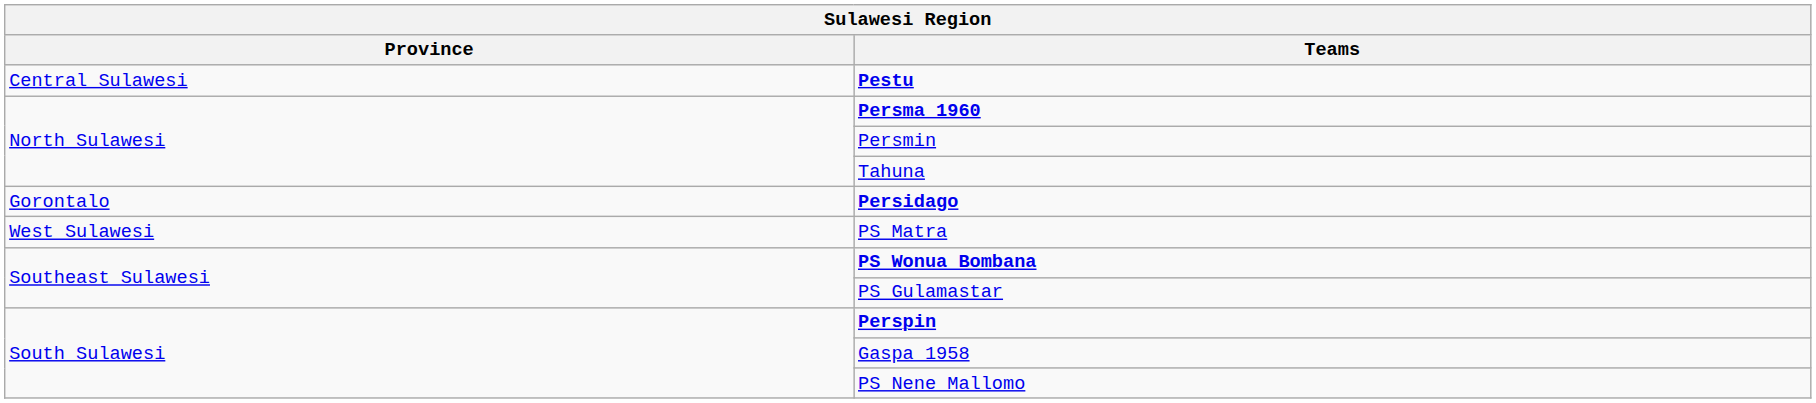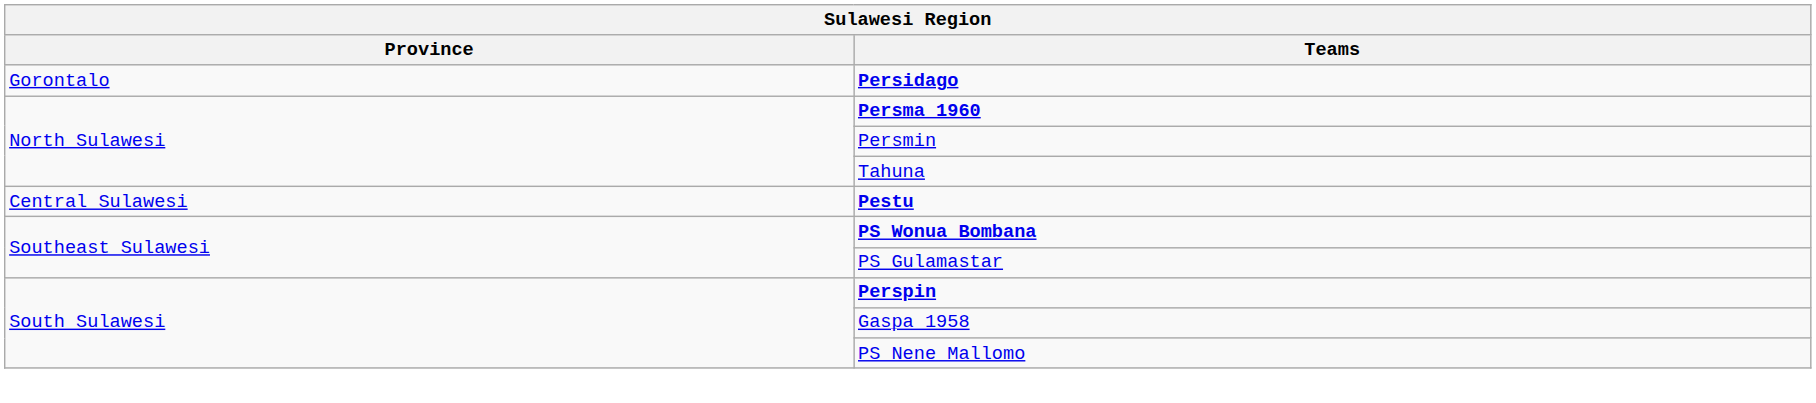rows swapped: Persidago <-> Pestu
- row: West Sulawesi | PS Matra
